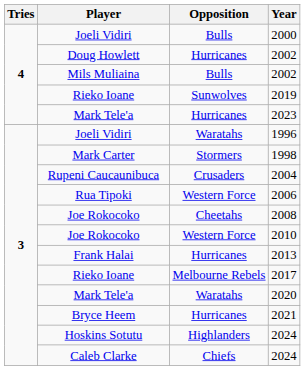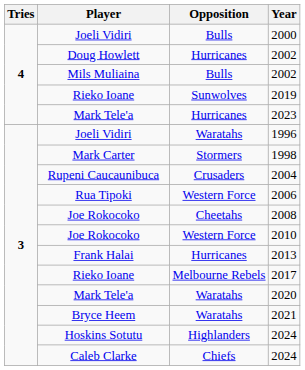2021 | Opposition: Hurricanes -> Waratahs
